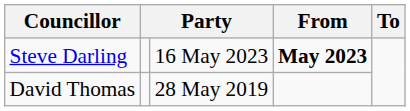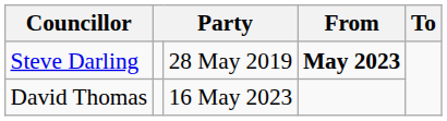Steve Darling | column 3: 16 May 2023 -> 28 May 2019
David Thomas | column 3: 28 May 2019 -> 16 May 2023
